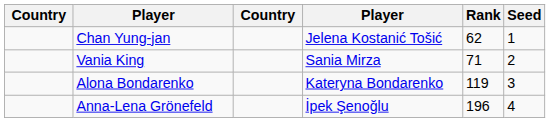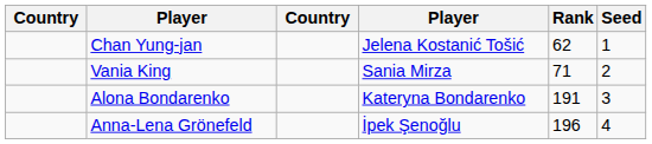Alona Bondarenko | Rank: 119 -> 191
